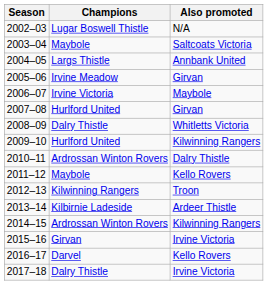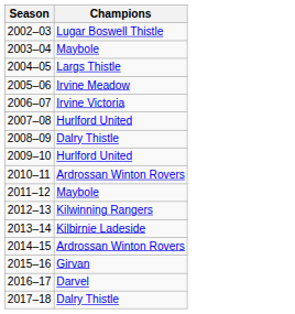- column: Also promoted | N/A | Saltcoats Victoria | Annbank United | Girvan | Maybole | Girvan | Whitletts Victoria | Kilwinning Rangers | Dalry Thistle | Kello Rovers | Troon | Ardeer Thistle | Kilwinning Rangers | Irvine Victoria | Kello Rovers | Irvine Victoria
